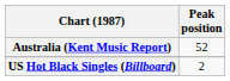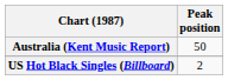Australia (Kent Music Report) | Peak position: 52 -> 50
